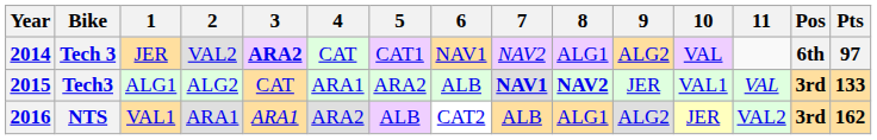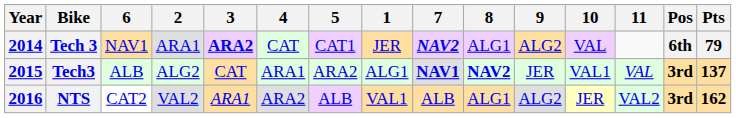columns swapped: 1 <-> 6
Tech 3 | 2: VAL2 -> ARA1
Tech 3 | 7: normal -> bold
Tech 3 | Pts: 97 -> 79
Tech3 | Pts: 133 -> 137
NTS | 2: ARA1 -> VAL2
